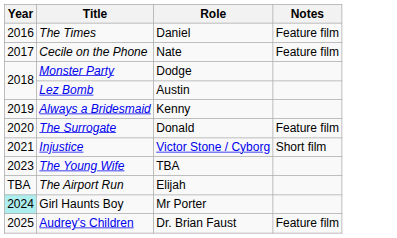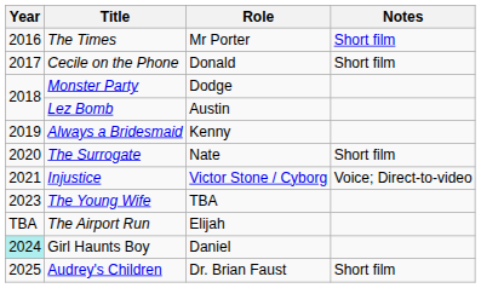The Times | Role: Daniel -> Mr Porter
The Times | Notes: Feature film -> Short film
Cecile on the Phone | Role: Nate -> Donald
Cecile on the Phone | Notes: Feature film -> Short film
The Surrogate | Role: Donald -> Nate
The Surrogate | Notes: Feature film -> Short film
Injustice | Notes: Short film -> Voice; Direct-to-video
Girl Haunts Boy | Role: Mr Porter -> Daniel
Audrey's Children | Notes: Feature film -> Short film
